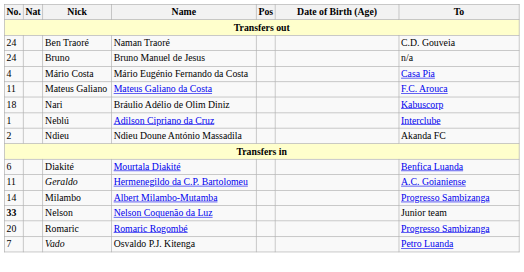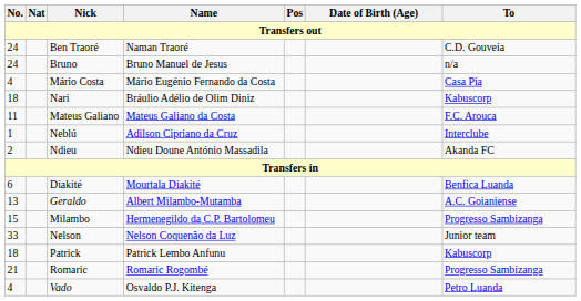rows swapped: Mateus Galiano <-> Nari
Geraldo | No.: 11 -> 13
Geraldo | Name: Hermenegildo da C.P. Bartolomeu -> Albert Milambo-Mutamba
Milambo | No.: 14 -> 15
Milambo | Name: Albert Milambo-Mutamba -> Hermenegildo da C.P. Bartolomeu
Nelson | No.: bold -> normal
+ row: 18 | Patrick | Patrick Lembo Anfunu | Kabuscorp
Romaric | No.: 20 -> 21
Vado | No.: 7 -> 4
